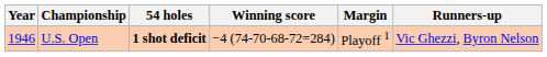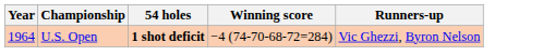- column: Margin | Playoff 1
U.S. Open | Year: 1946 -> 1964
